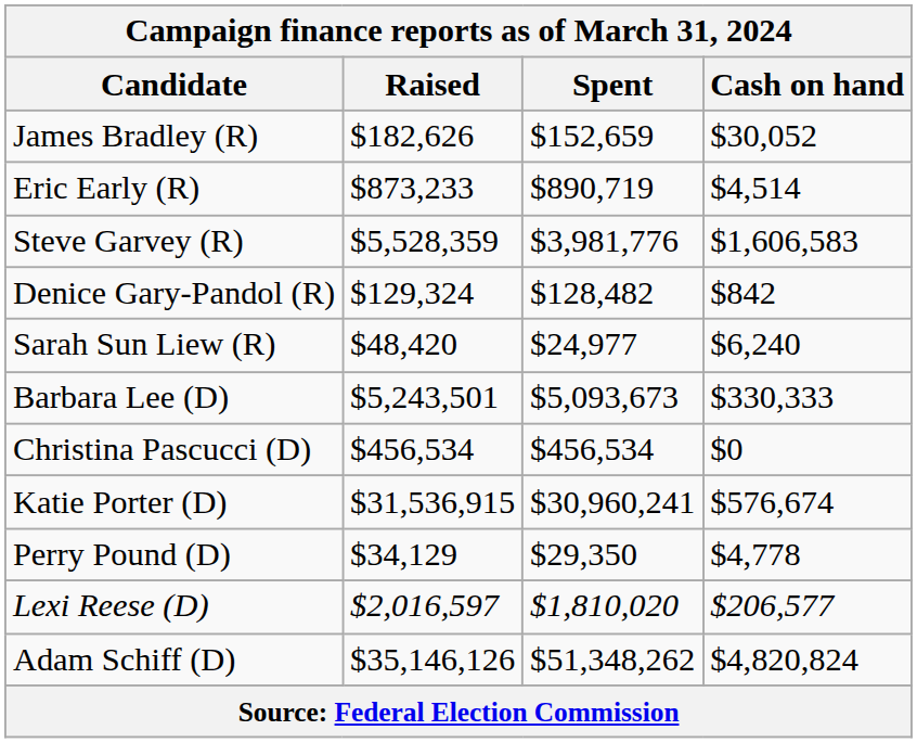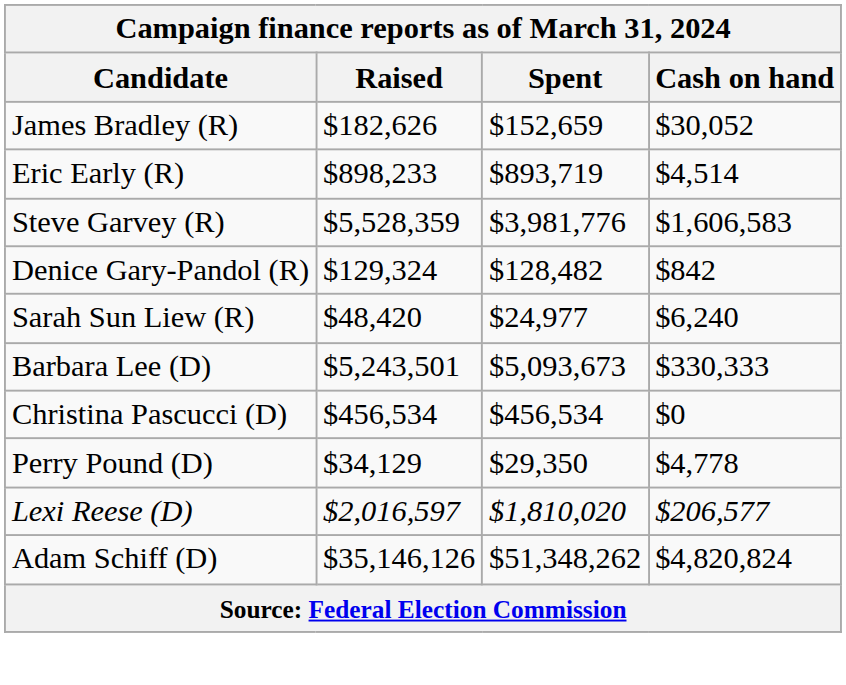Eric Early (R) | Raised: $873,233 -> $898,233
Eric Early (R) | Spent: $890,719 -> $893,719
- row: Katie Porter (D) | $31,536,915 | $30,960,241 | $576,674
